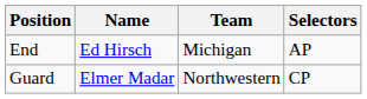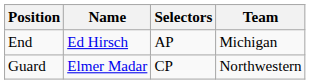columns swapped: Team <-> Selectors
